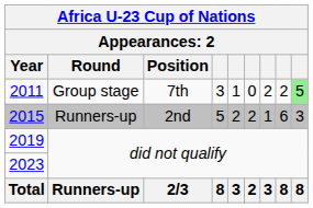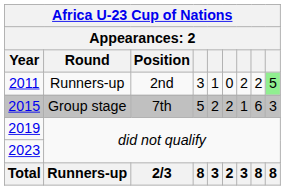2011 | Round: Group stage -> Runners-up
2011 | Position: 7th -> 2nd
2015 | Round: Runners-up -> Group stage
2015 | Position: 2nd -> 7th
